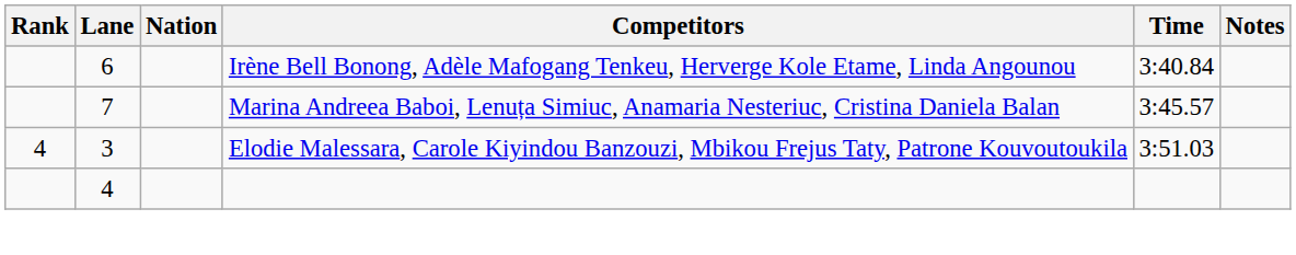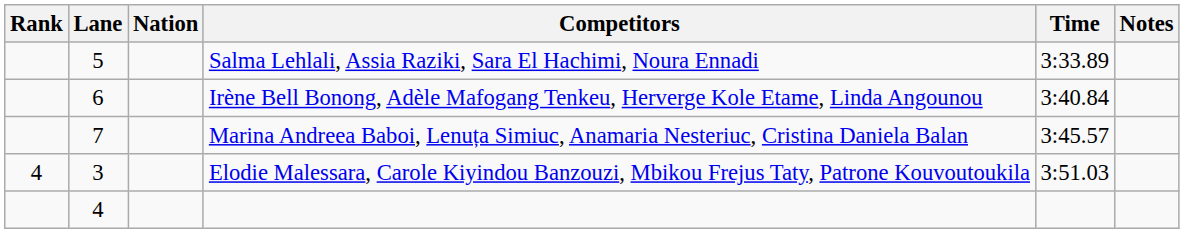+ row: 5 | Salma Lehlali, Assia Raziki, Sara El Hachimi, Noura Ennadi | 3:33.89
